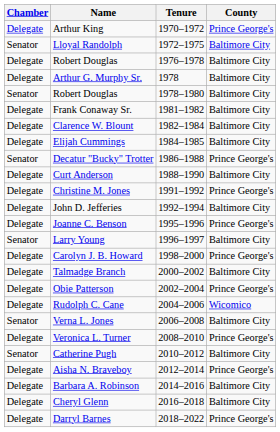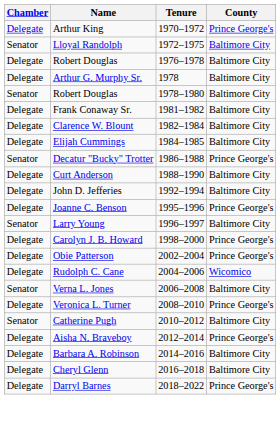- row: Delegate | Christine M. Jones | 1991–1992 | Prince George's
- row: Delegate | Talmadge Branch | 2000–2002 | Baltimore City
